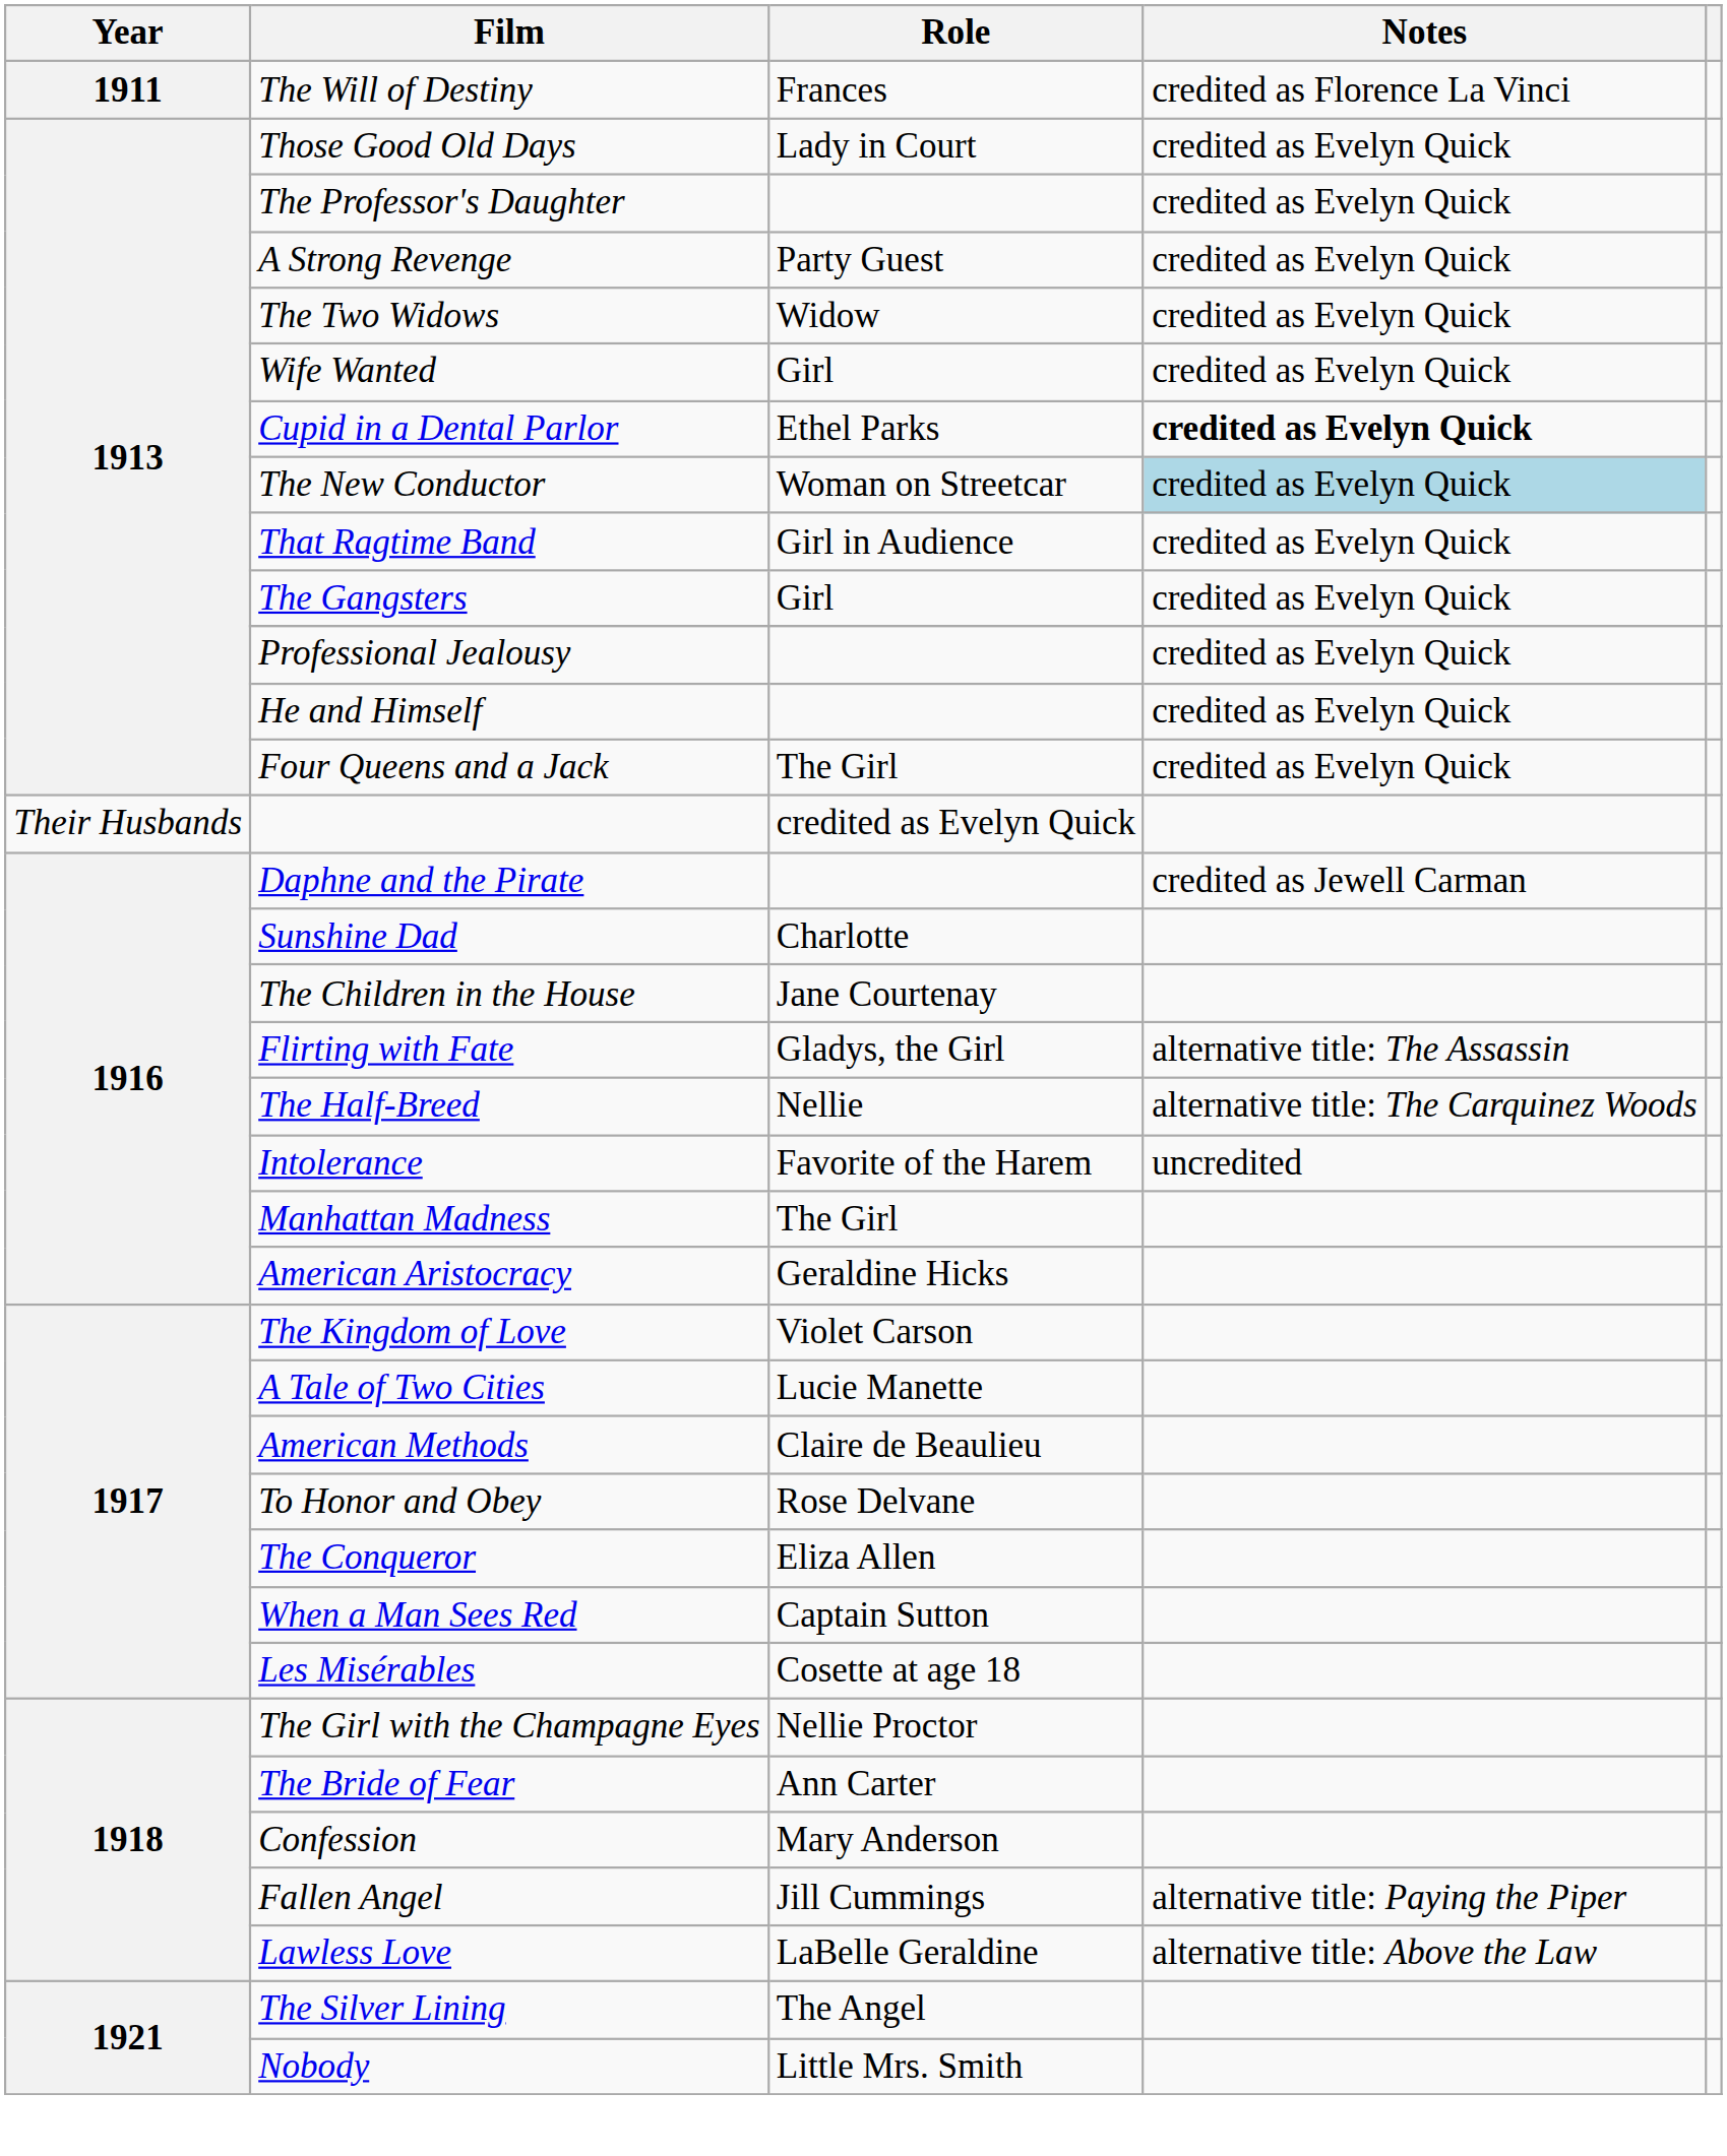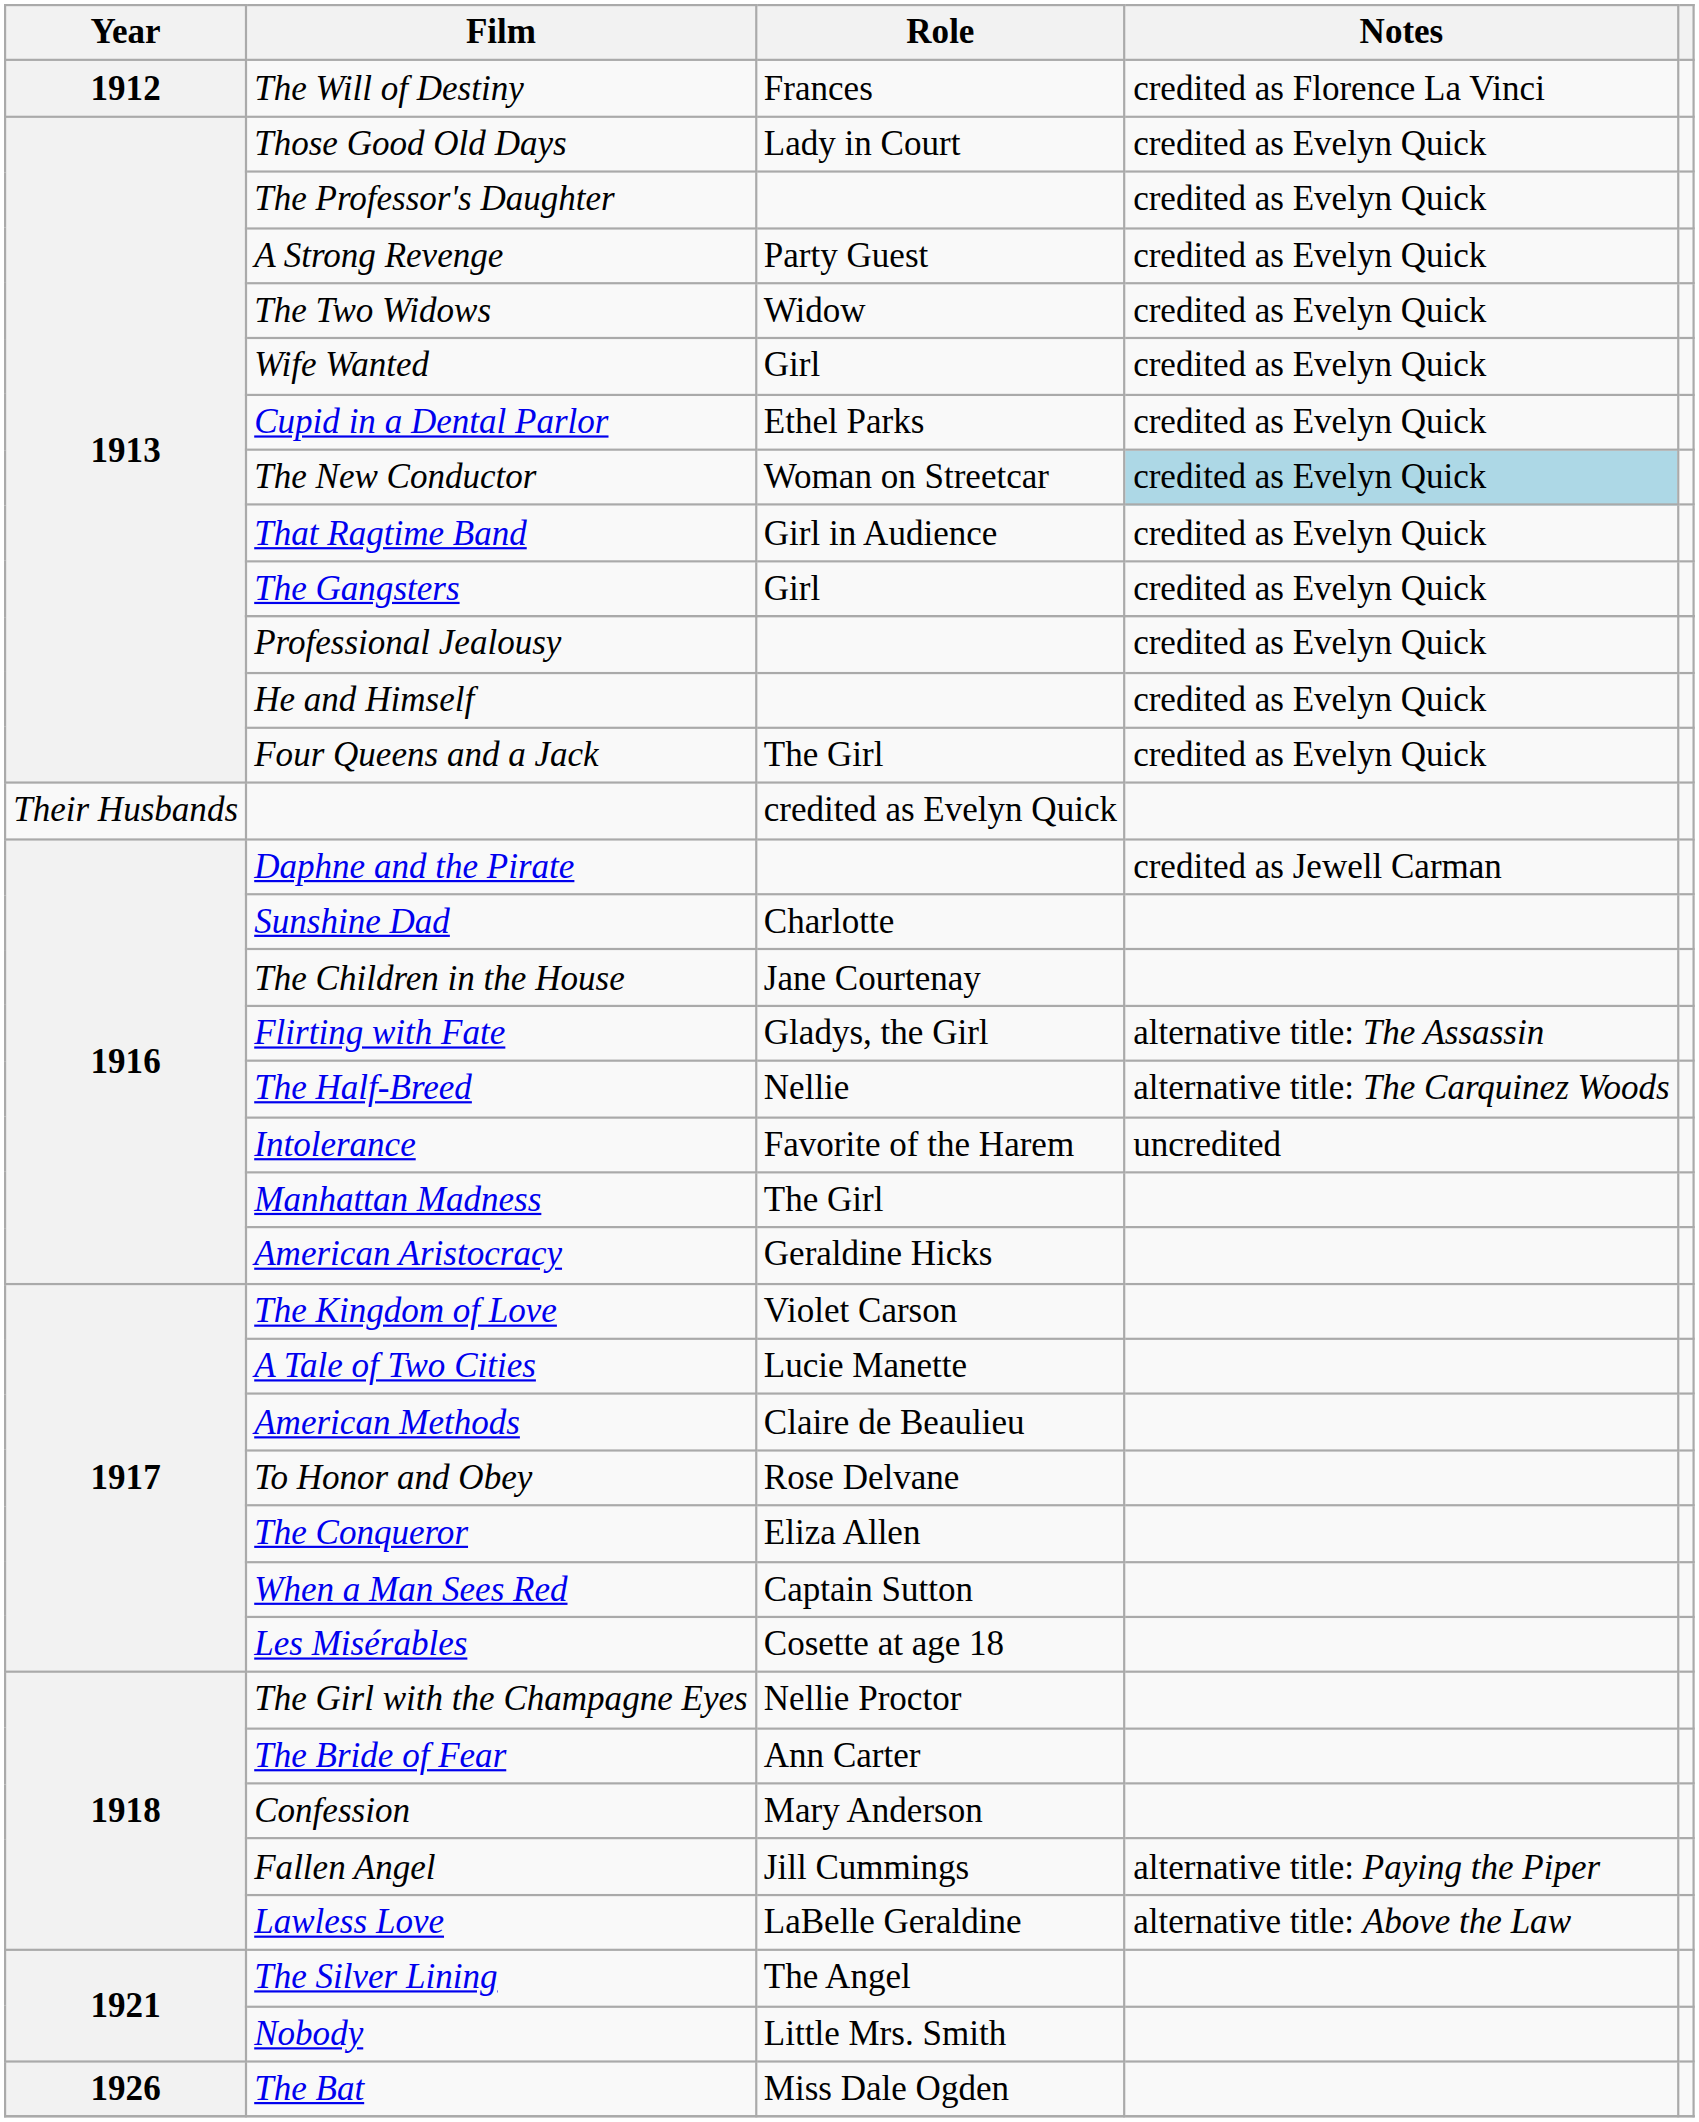The Will of Destiny | Year: 1911 -> 1912
Cupid in a Dental Parlor | Notes: bold -> normal
+ row: 1926 | The Bat | Miss Dale Ogden
